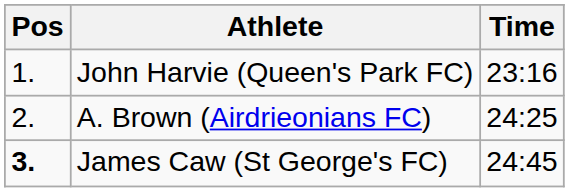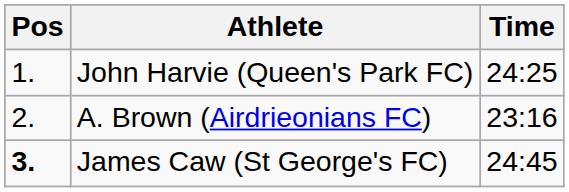John Harvie (Queen's Park FC) | Time: 23:16 -> 24:25
A. Brown (Airdrieonians FC) | Time: 24:25 -> 23:16
